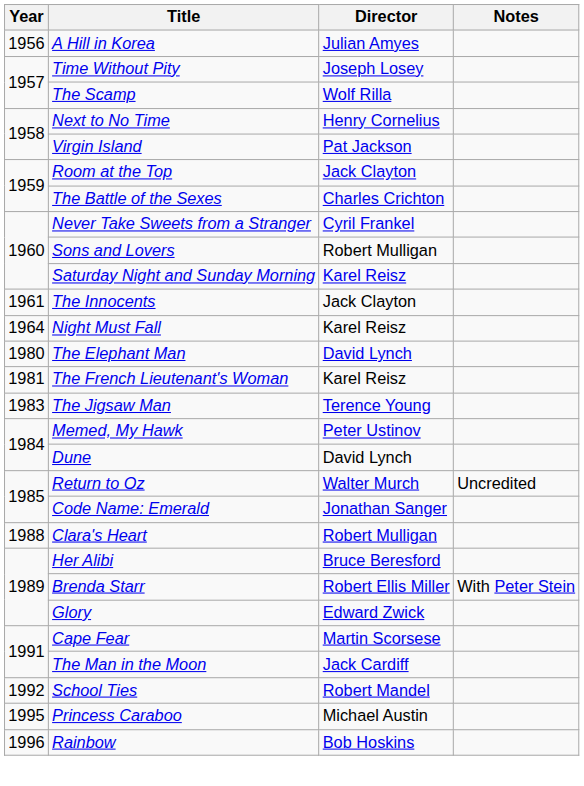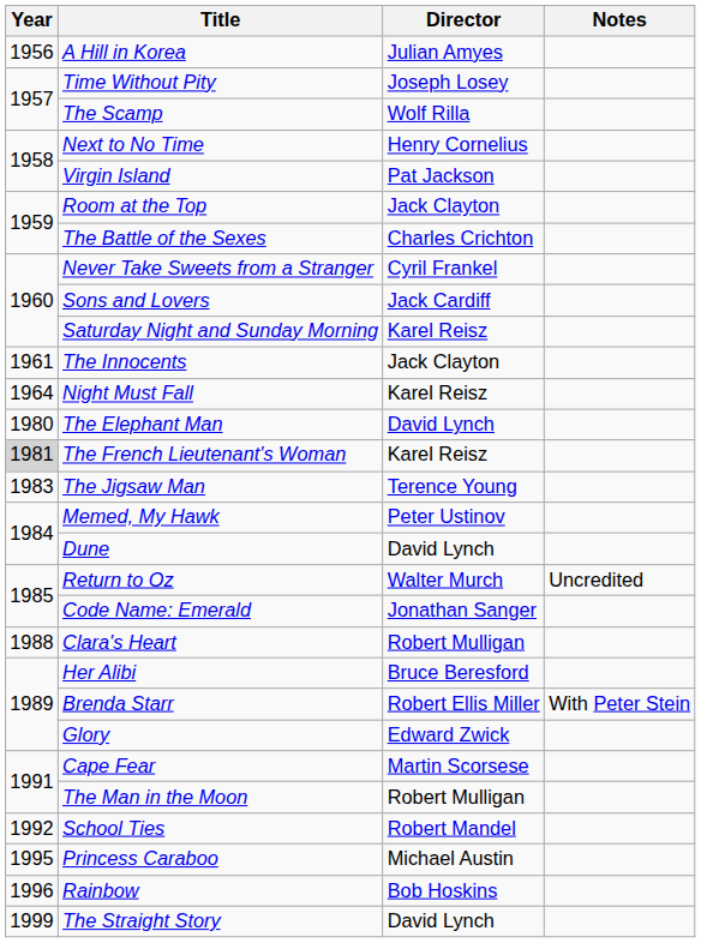Sons and Lovers | Director: Robert Mulligan -> Jack Cardiff
The French Lieutenant's Woman | Year: no background -> lightgrey background
The Man in the Moon | Director: Jack Cardiff -> Robert Mulligan
+ row: 1999 | The Straight Story | David Lynch
